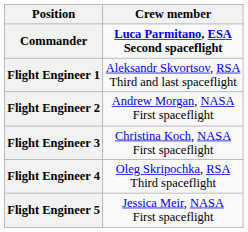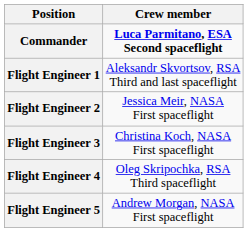Flight Engineer 2 | Crew member: Andrew Morgan, NASA First spaceflight -> Jessica Meir, NASA First spaceflight
Flight Engineer 5 | Crew member: Jessica Meir, NASA First spaceflight -> Andrew Morgan, NASA First spaceflight
